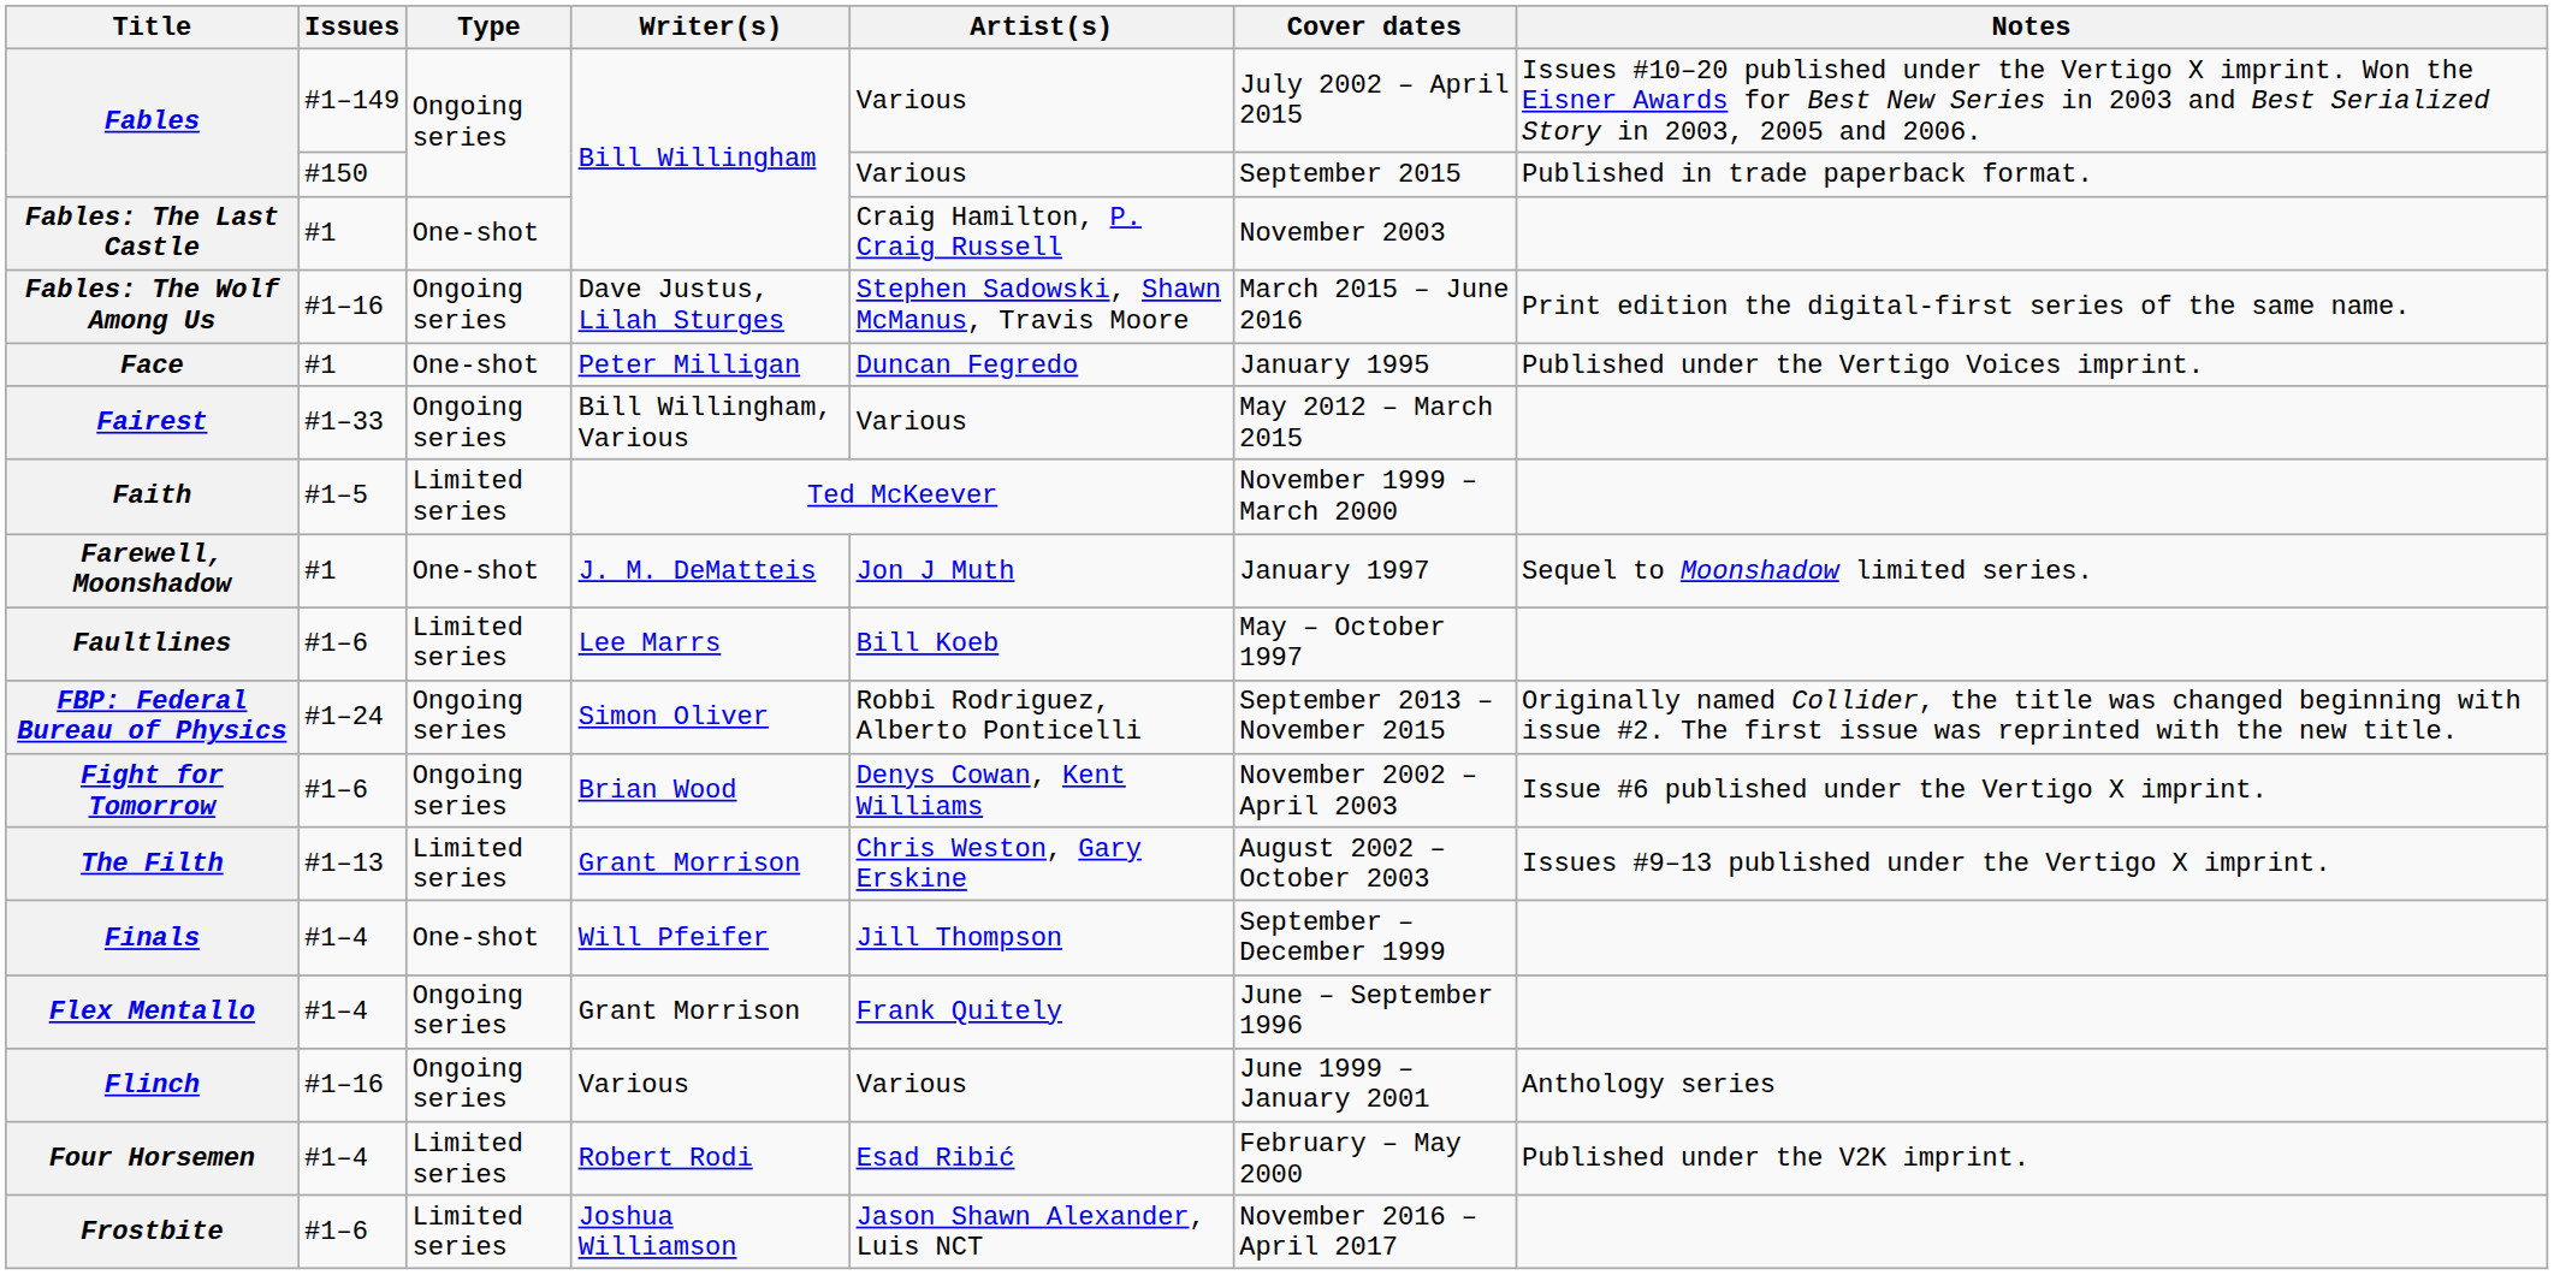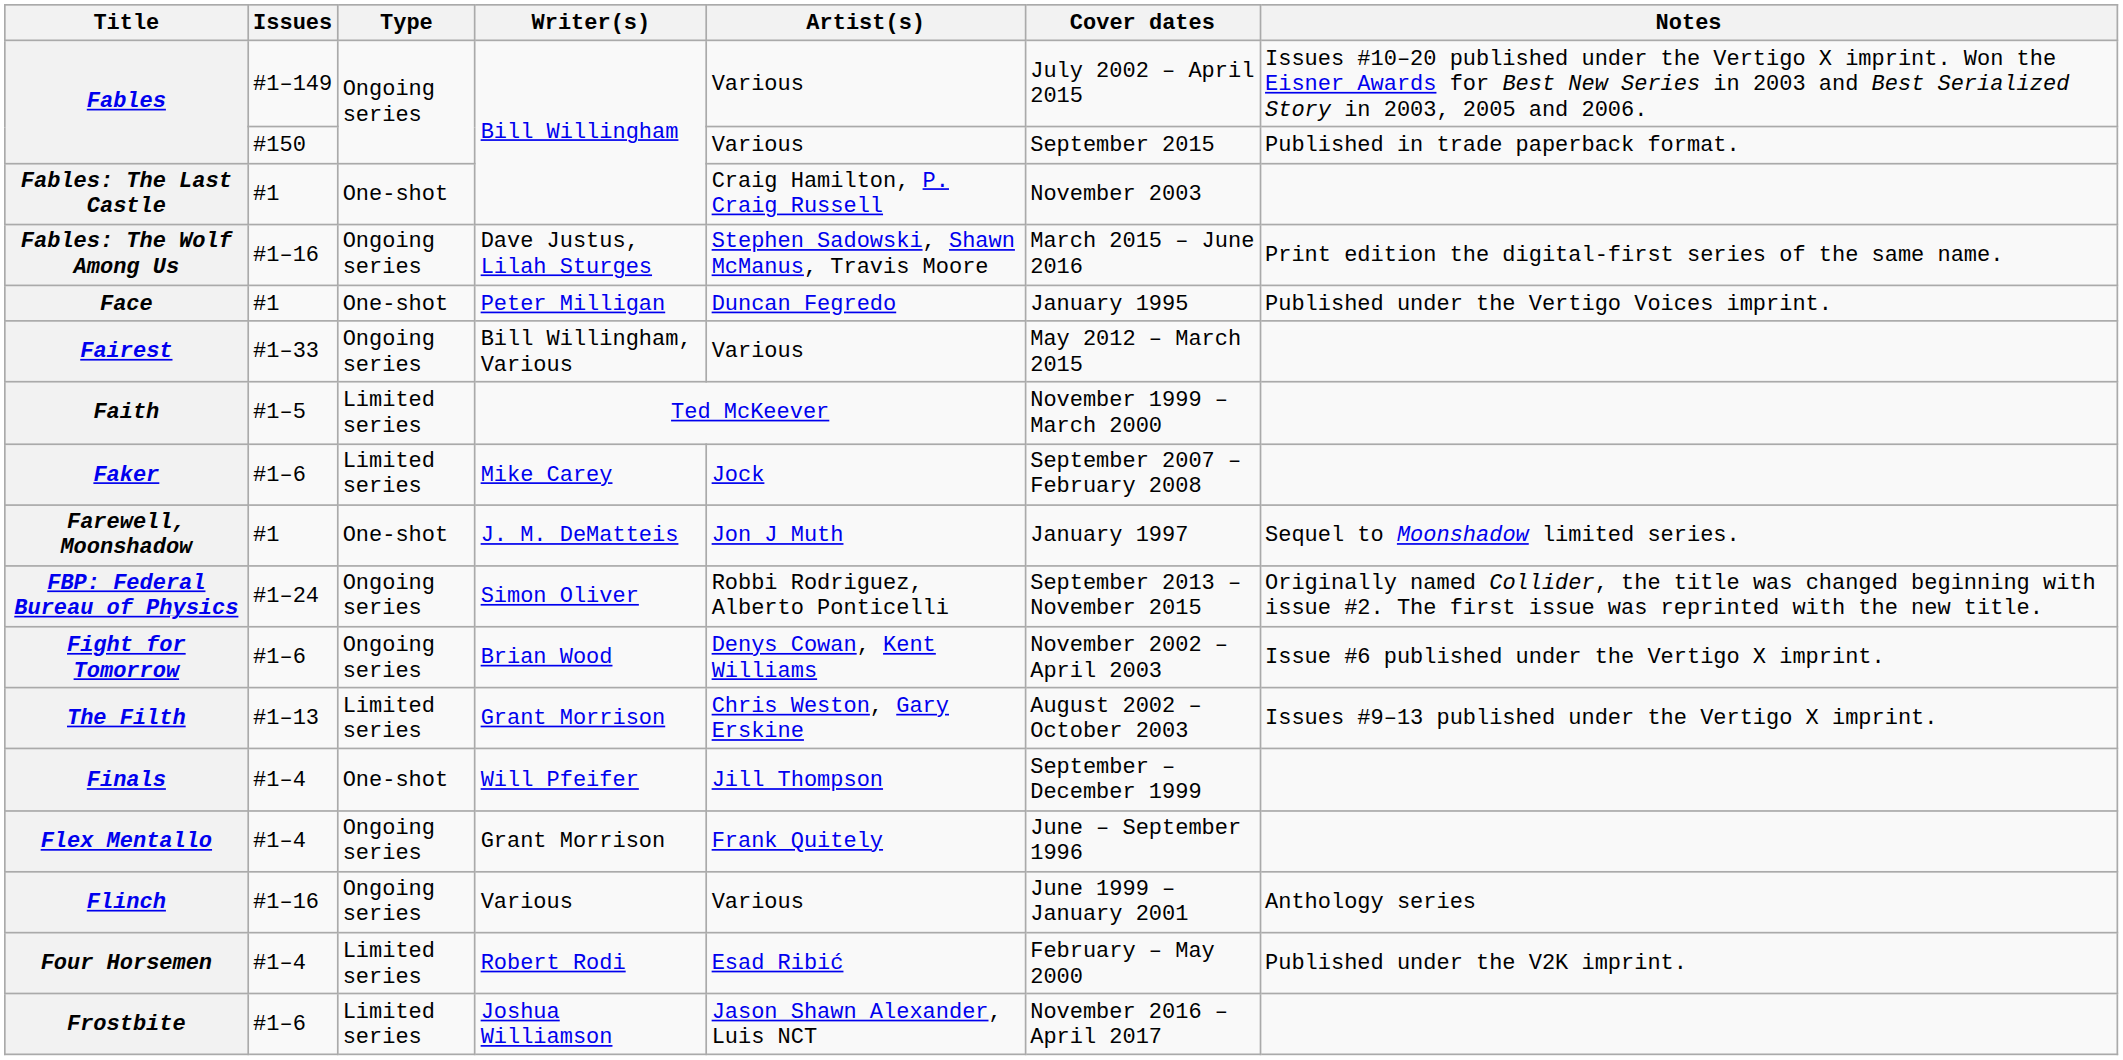+ row: Faker | #1–6 | Limited series | Mike Carey | Jock | September 2007 – February 2008
- row: Faultlines | #1–6 | Limited series | Lee Marrs | Bill Koeb | May – October 1997
